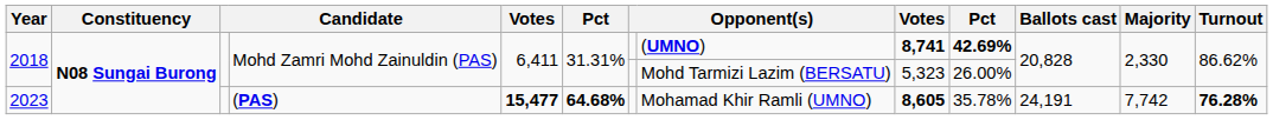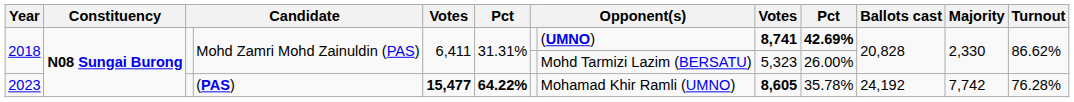2023 | column 6: 64.68% -> 64.22%
2023 | Ballots cast: 24,191 -> 24,192
2023 | Turnout: bold -> normal
